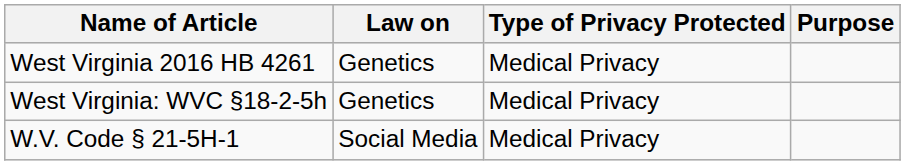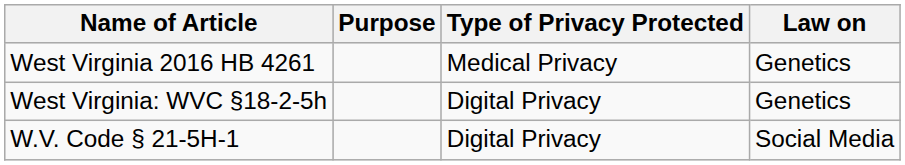columns swapped: Purpose <-> Law on
West Virginia: WVC §18-2-5h | Type of Privacy Protected: Medical Privacy -> Digital Privacy
W.V. Code § 21-5H-1 | Type of Privacy Protected: Medical Privacy -> Digital Privacy
